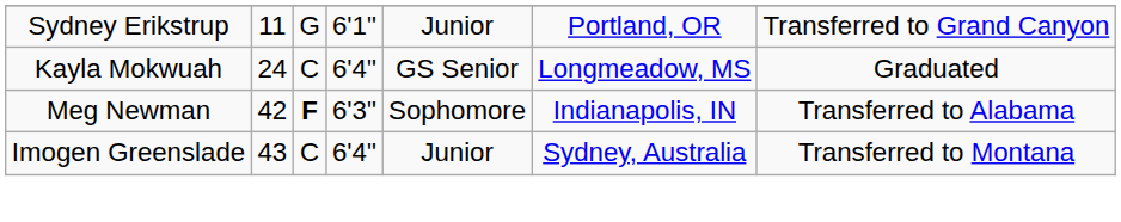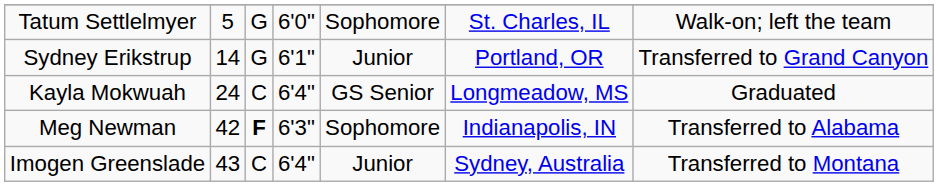+ row: Tatum Settlelmyer | 5 | G | 6'0" | Sophomore | St. Charles, IL | Walk-on; left the team
Sydney Erikstrup | column 2: 11 -> 14
